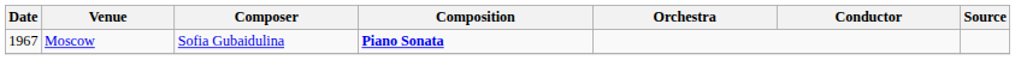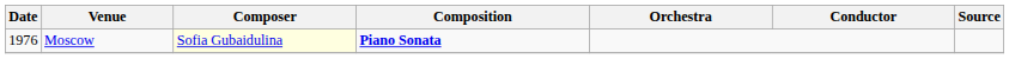Moscow | Date: 1967 -> 1976
Moscow | Composer: no background -> lightyellow background
